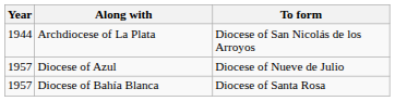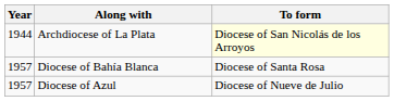Archdiocese of La Plata | To form: no background -> lightyellow background
rows swapped: Diocese of Azul <-> Diocese of Bahía Blanca
